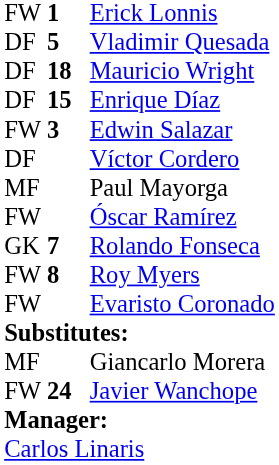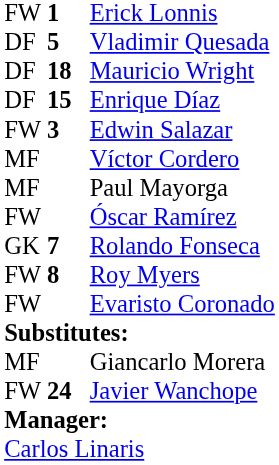Víctor Cordero | column 1: DF -> MF
